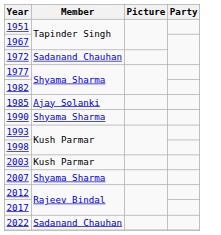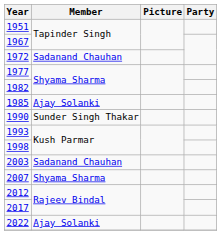1990 | Member: Shyama Sharma -> Sunder Singh Thakar
2003 | Member: Kush Parmar -> Sadanand Chauhan
2022 | Member: Sadanand Chauhan -> Ajay Solanki
